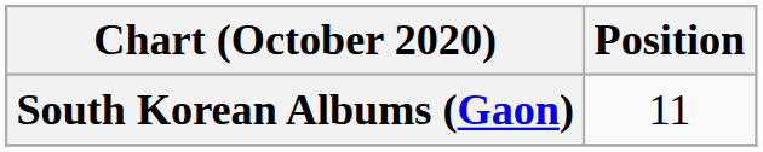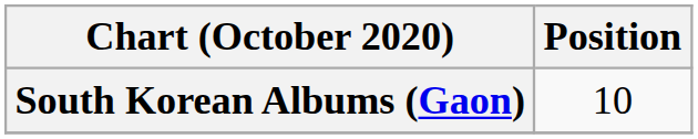South Korean Albums (Gaon) | Position: 11 -> 10
